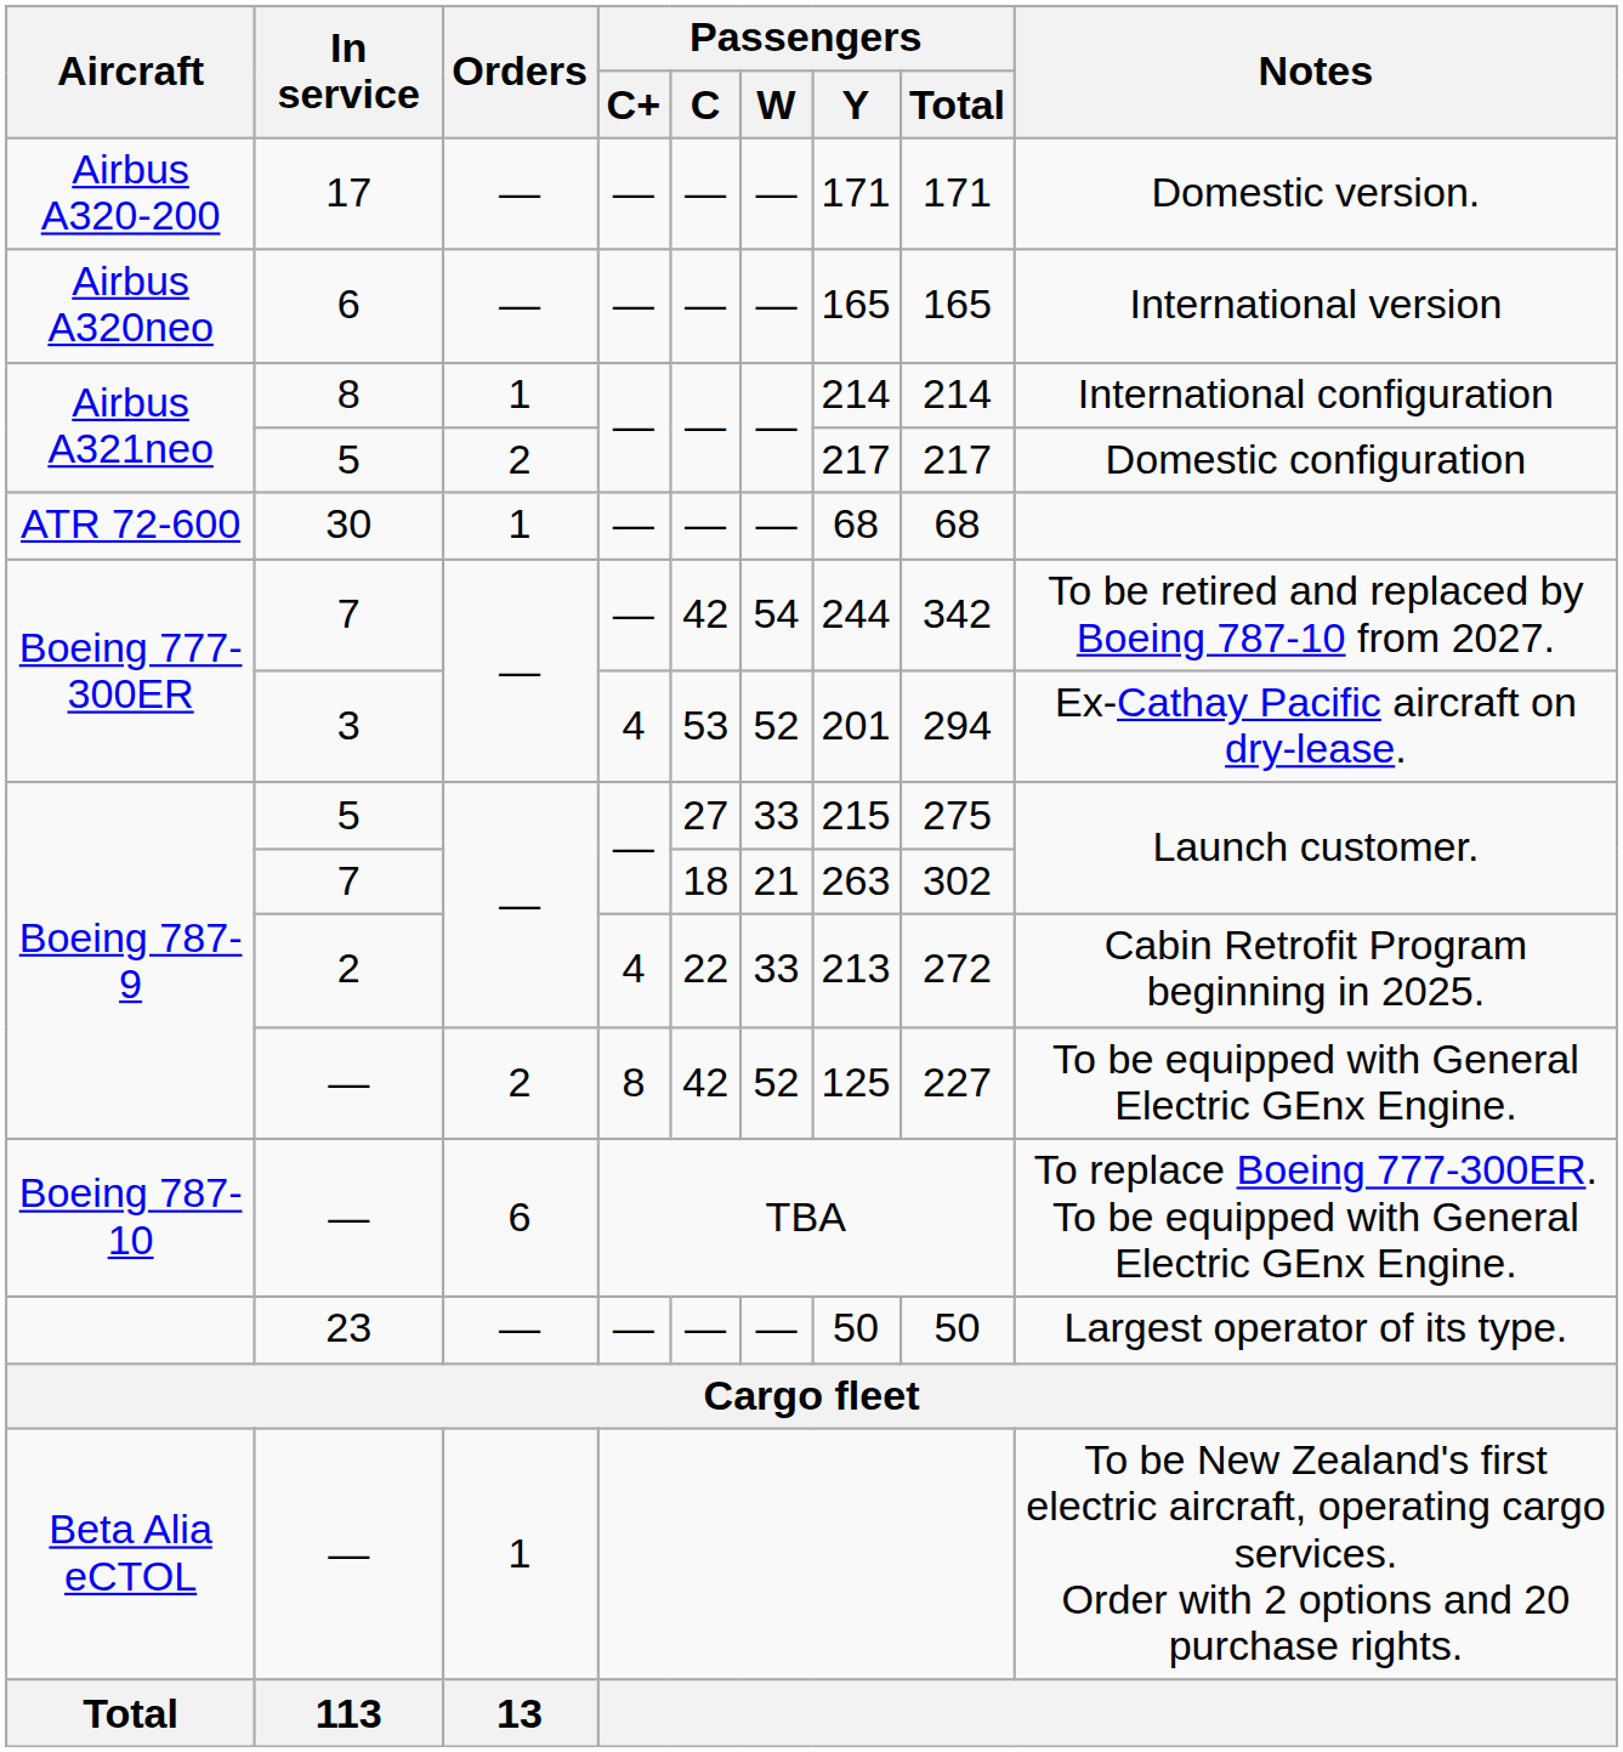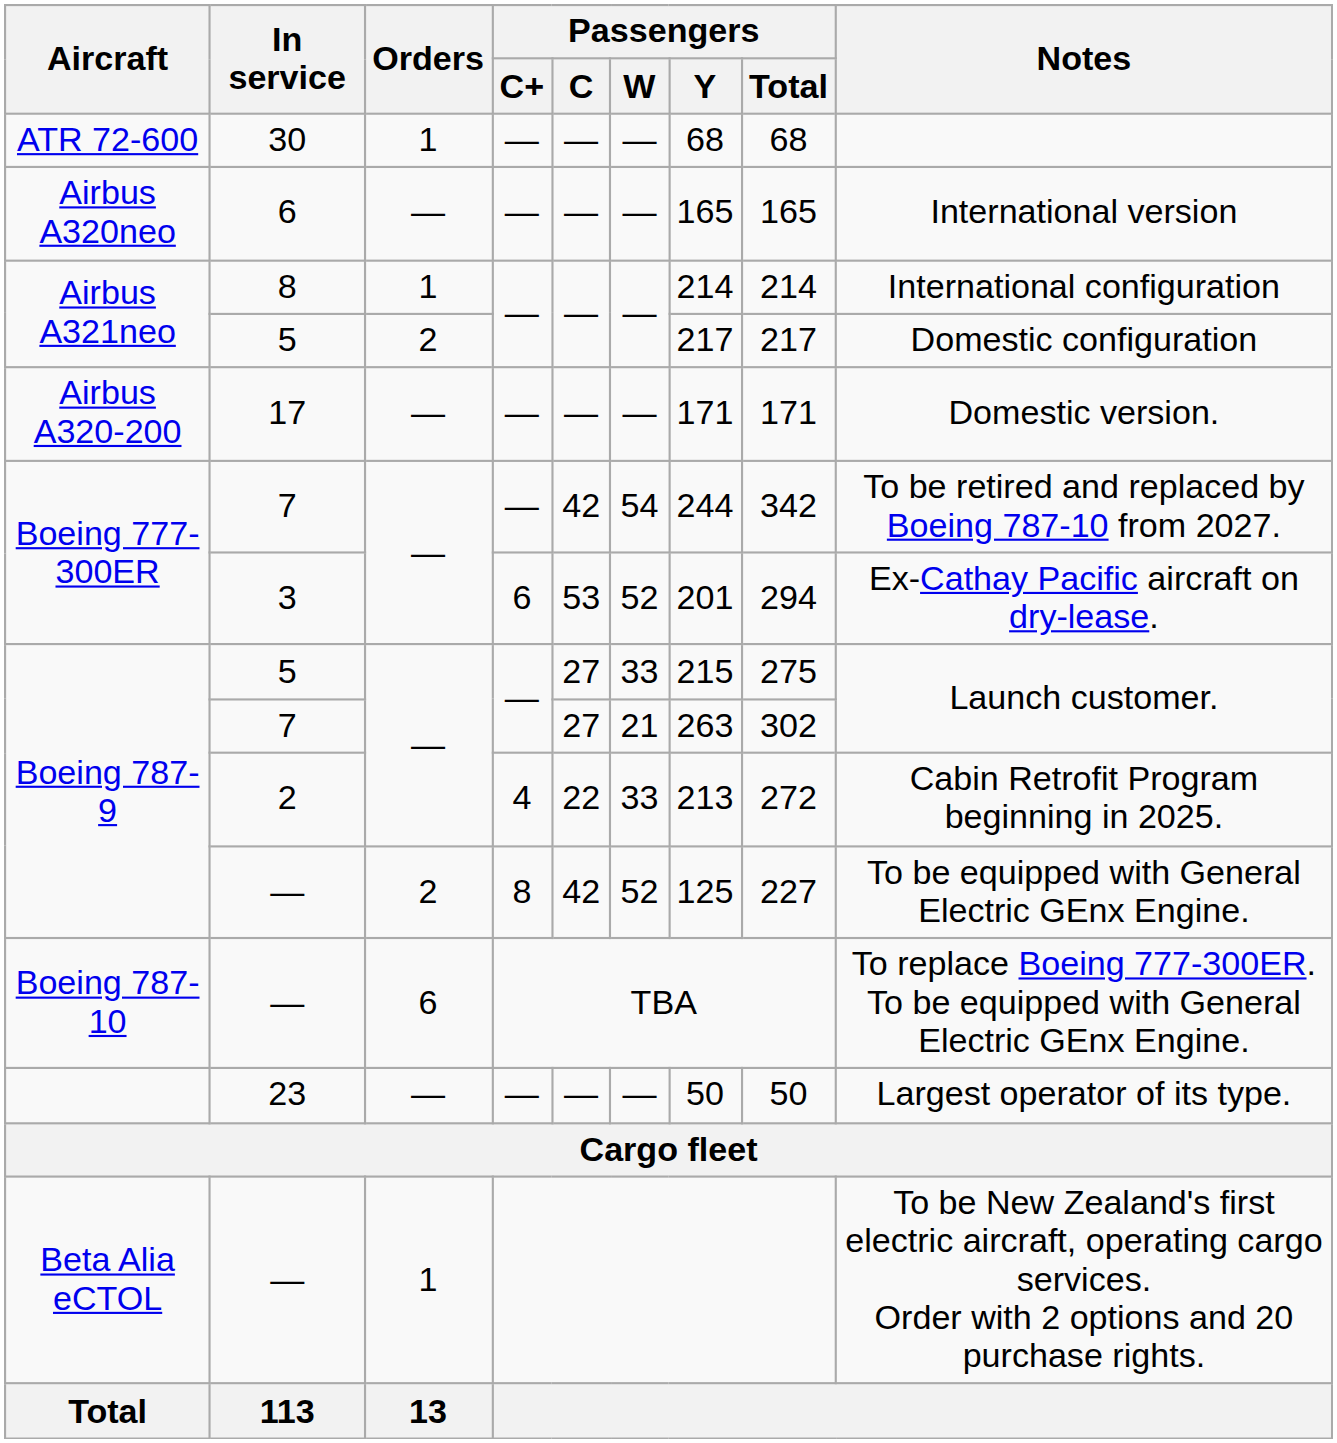rows swapped: 17 <-> 30
3 | Passengers / C+: 4 -> 6
Boeing 787-9 / 7 | Passengers / C: 18 -> 27
